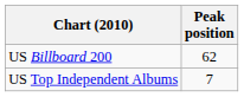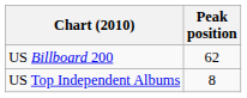US Top Independent Albums | Peak position: 7 -> 8
